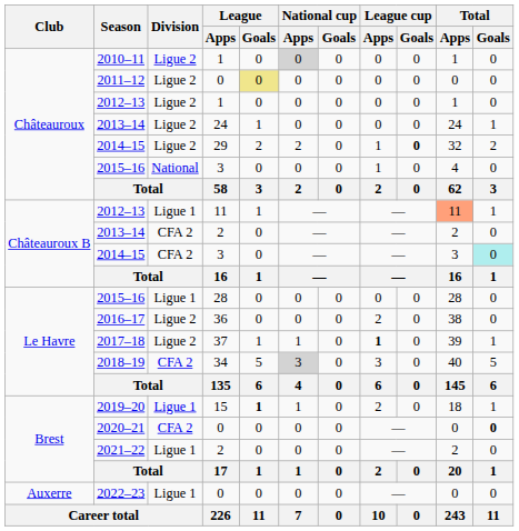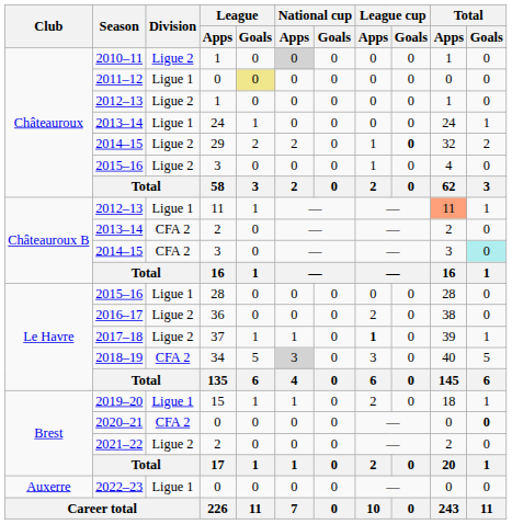2011–12 | Division: Ligue 2 -> Ligue 1
2013–14 / 24 | Division: Ligue 2 -> Ligue 1
2015–16 / 3 | Division: National -> Ligue 2
2019–20 | League / Goals: bold -> normal
2021–22 | Division: Ligue 1 -> Ligue 2
